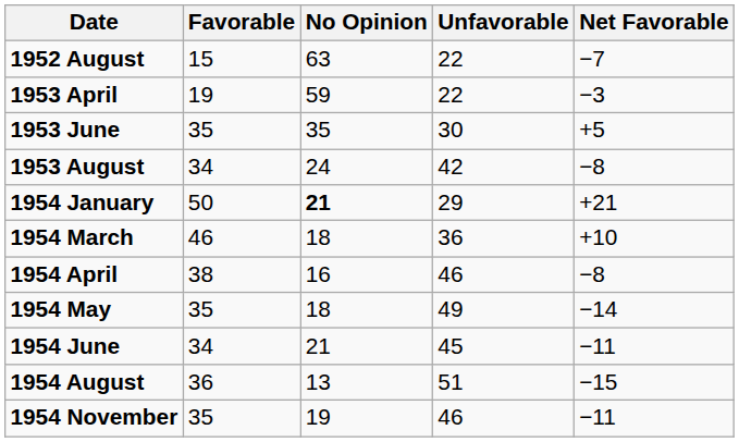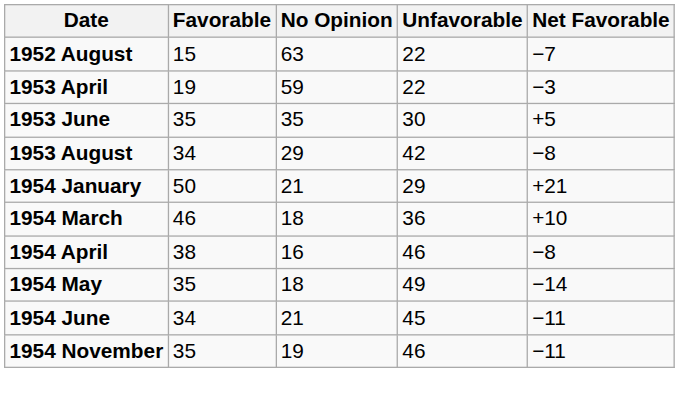1953 August | No Opinion: 24 -> 29
1954 January | No Opinion: bold -> normal
- row: 1954 August | 36 | 13 | 51 | −15
